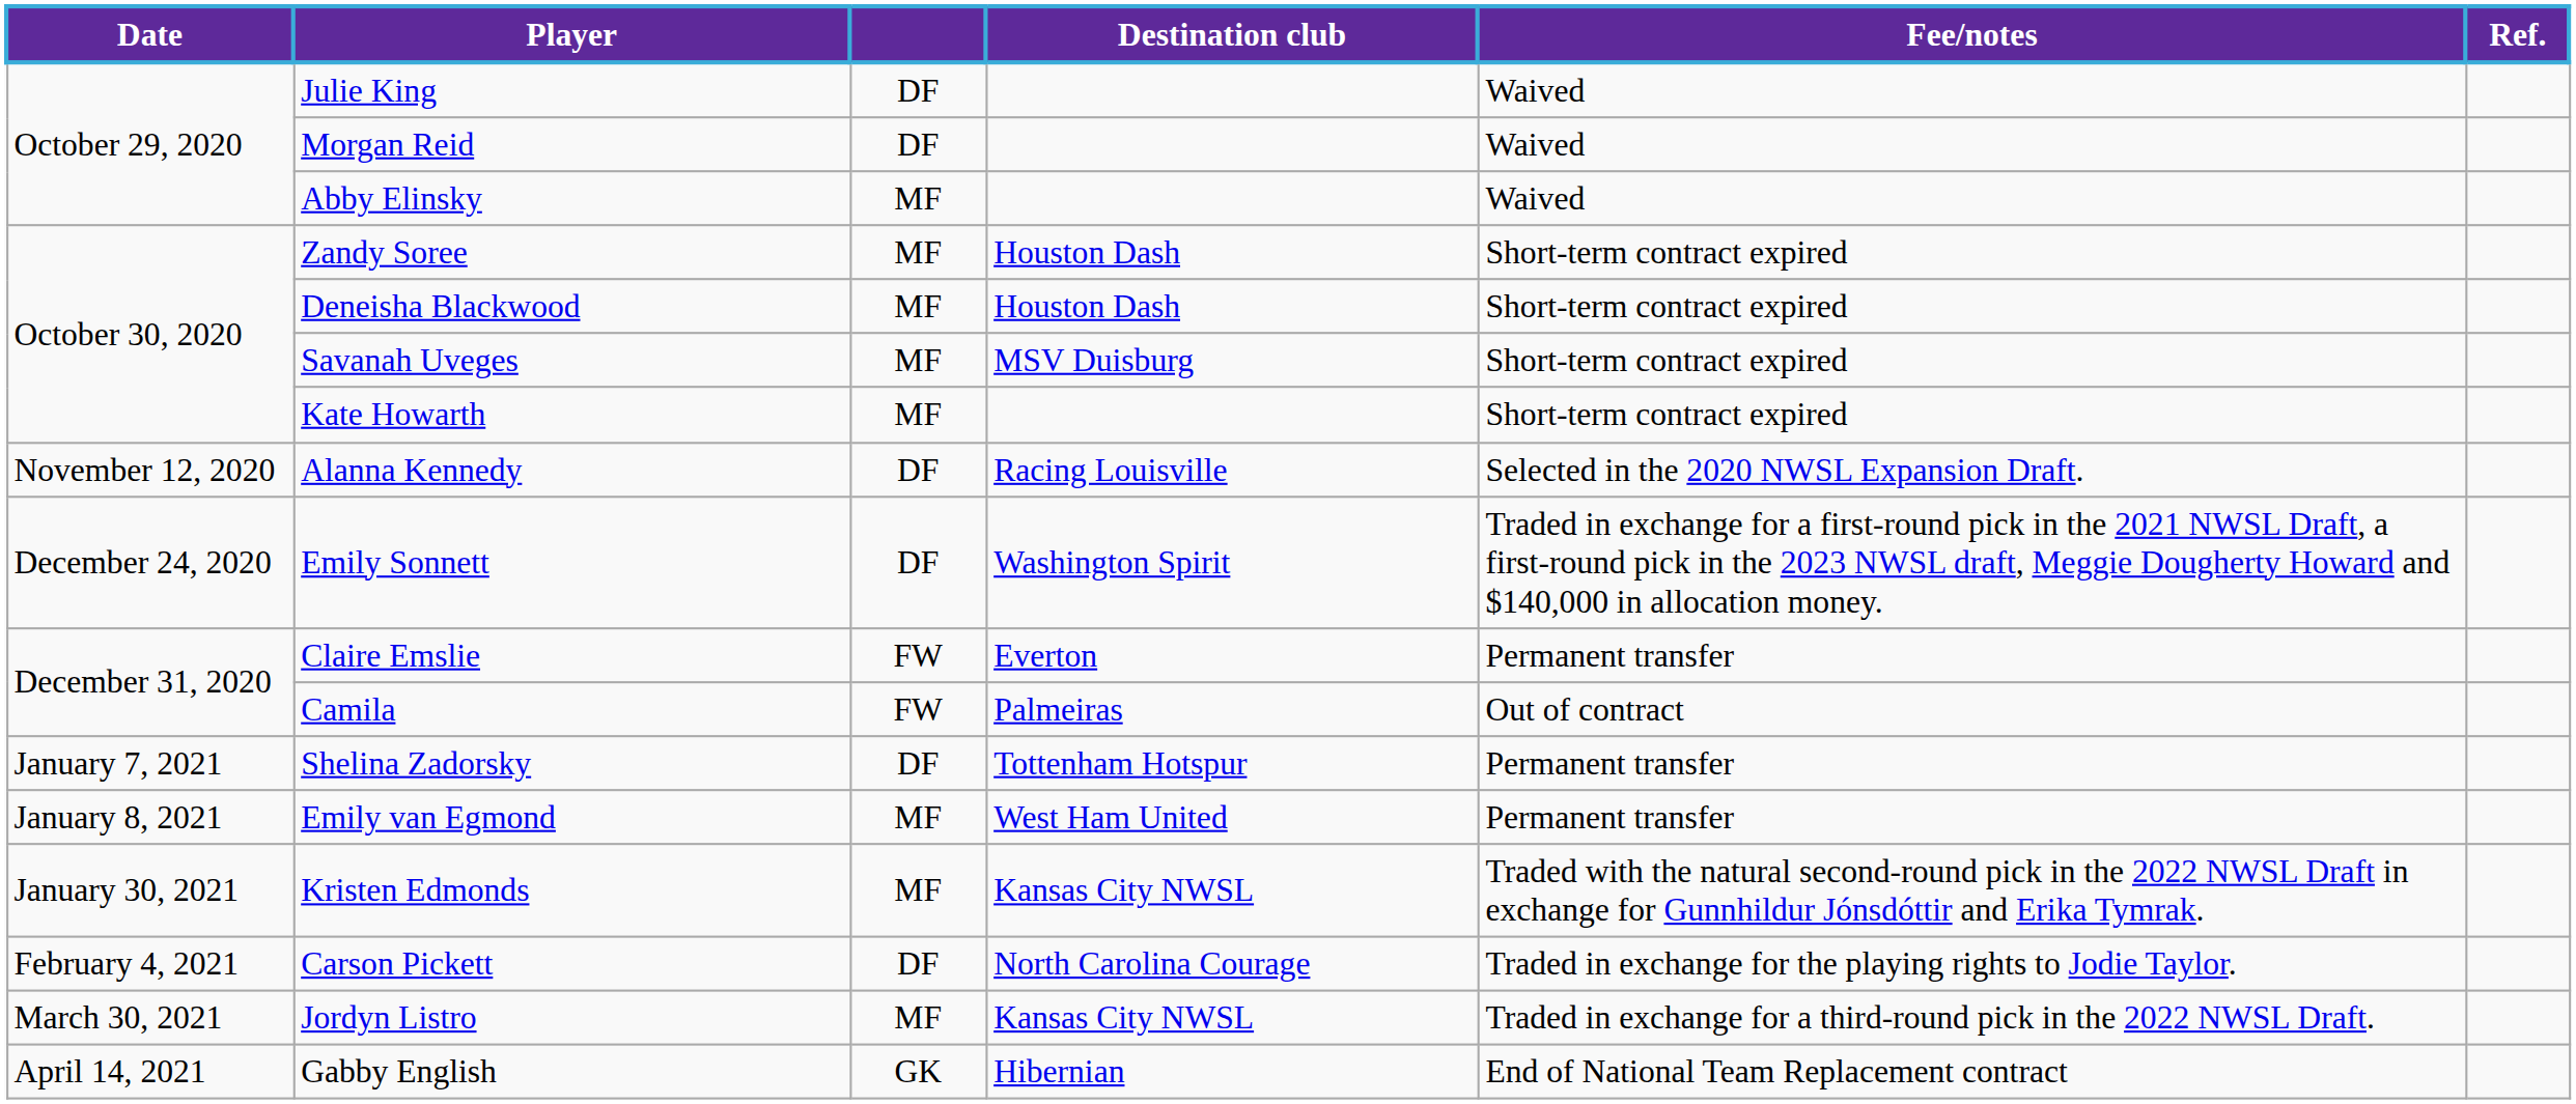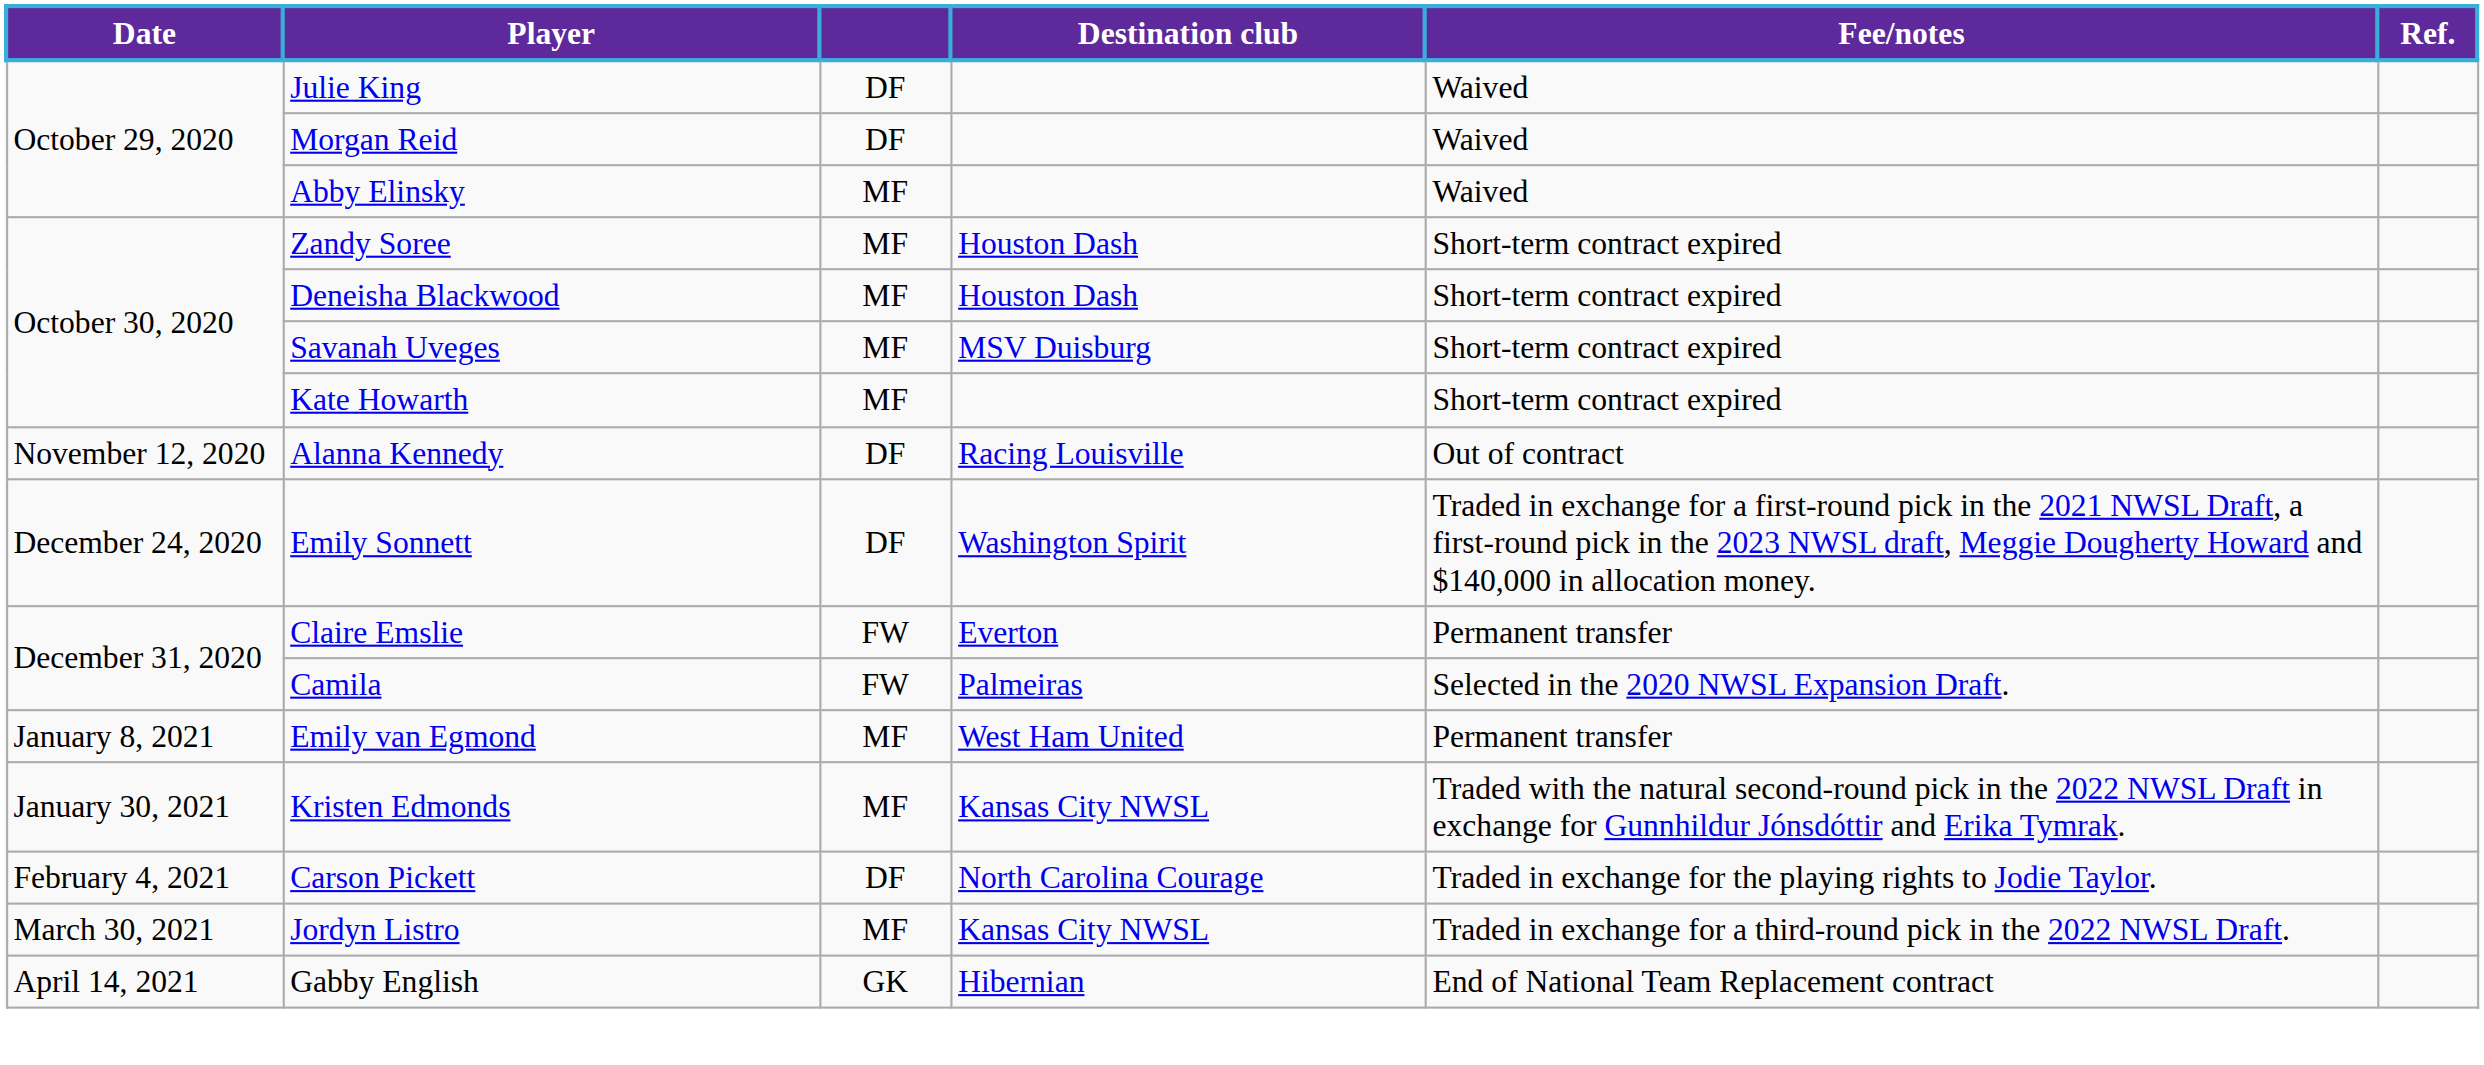Alanna Kennedy | Fee/notes: Selected in the 2020 NWSL Expansion Draft. -> Out of contract
Camila | Fee/notes: Out of contract -> Selected in the 2020 NWSL Expansion Draft.
- row: January 7, 2021 | Shelina Zadorsky | DF | Tottenham Hotspur | Permanent transfer
